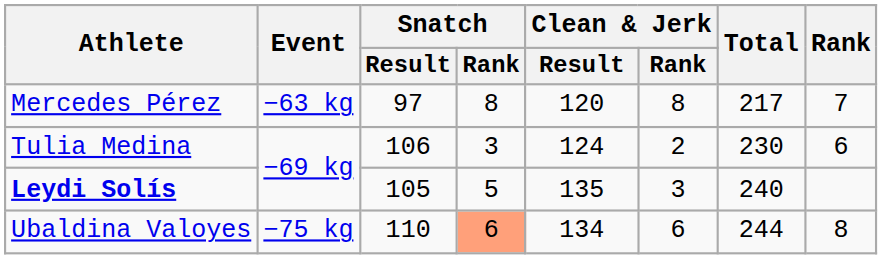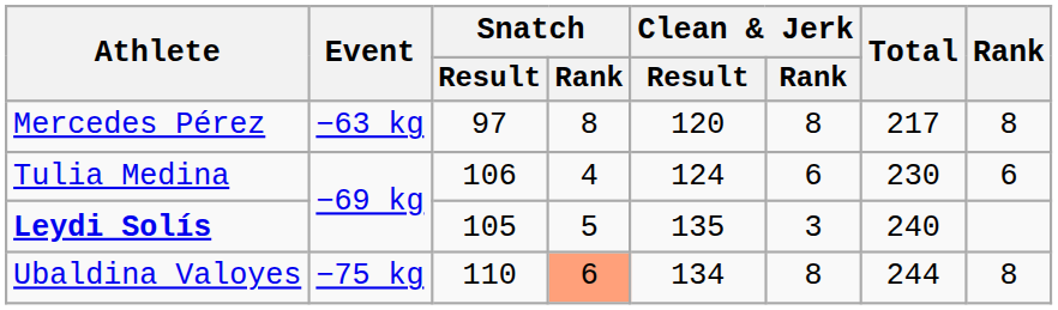Mercedes Pérez | Rank: 7 -> 8
Tulia Medina | Snatch / Rank: 3 -> 4
Tulia Medina | Clean & Jerk / Rank: 2 -> 6
Ubaldina Valoyes | Clean & Jerk / Rank: 6 -> 8
